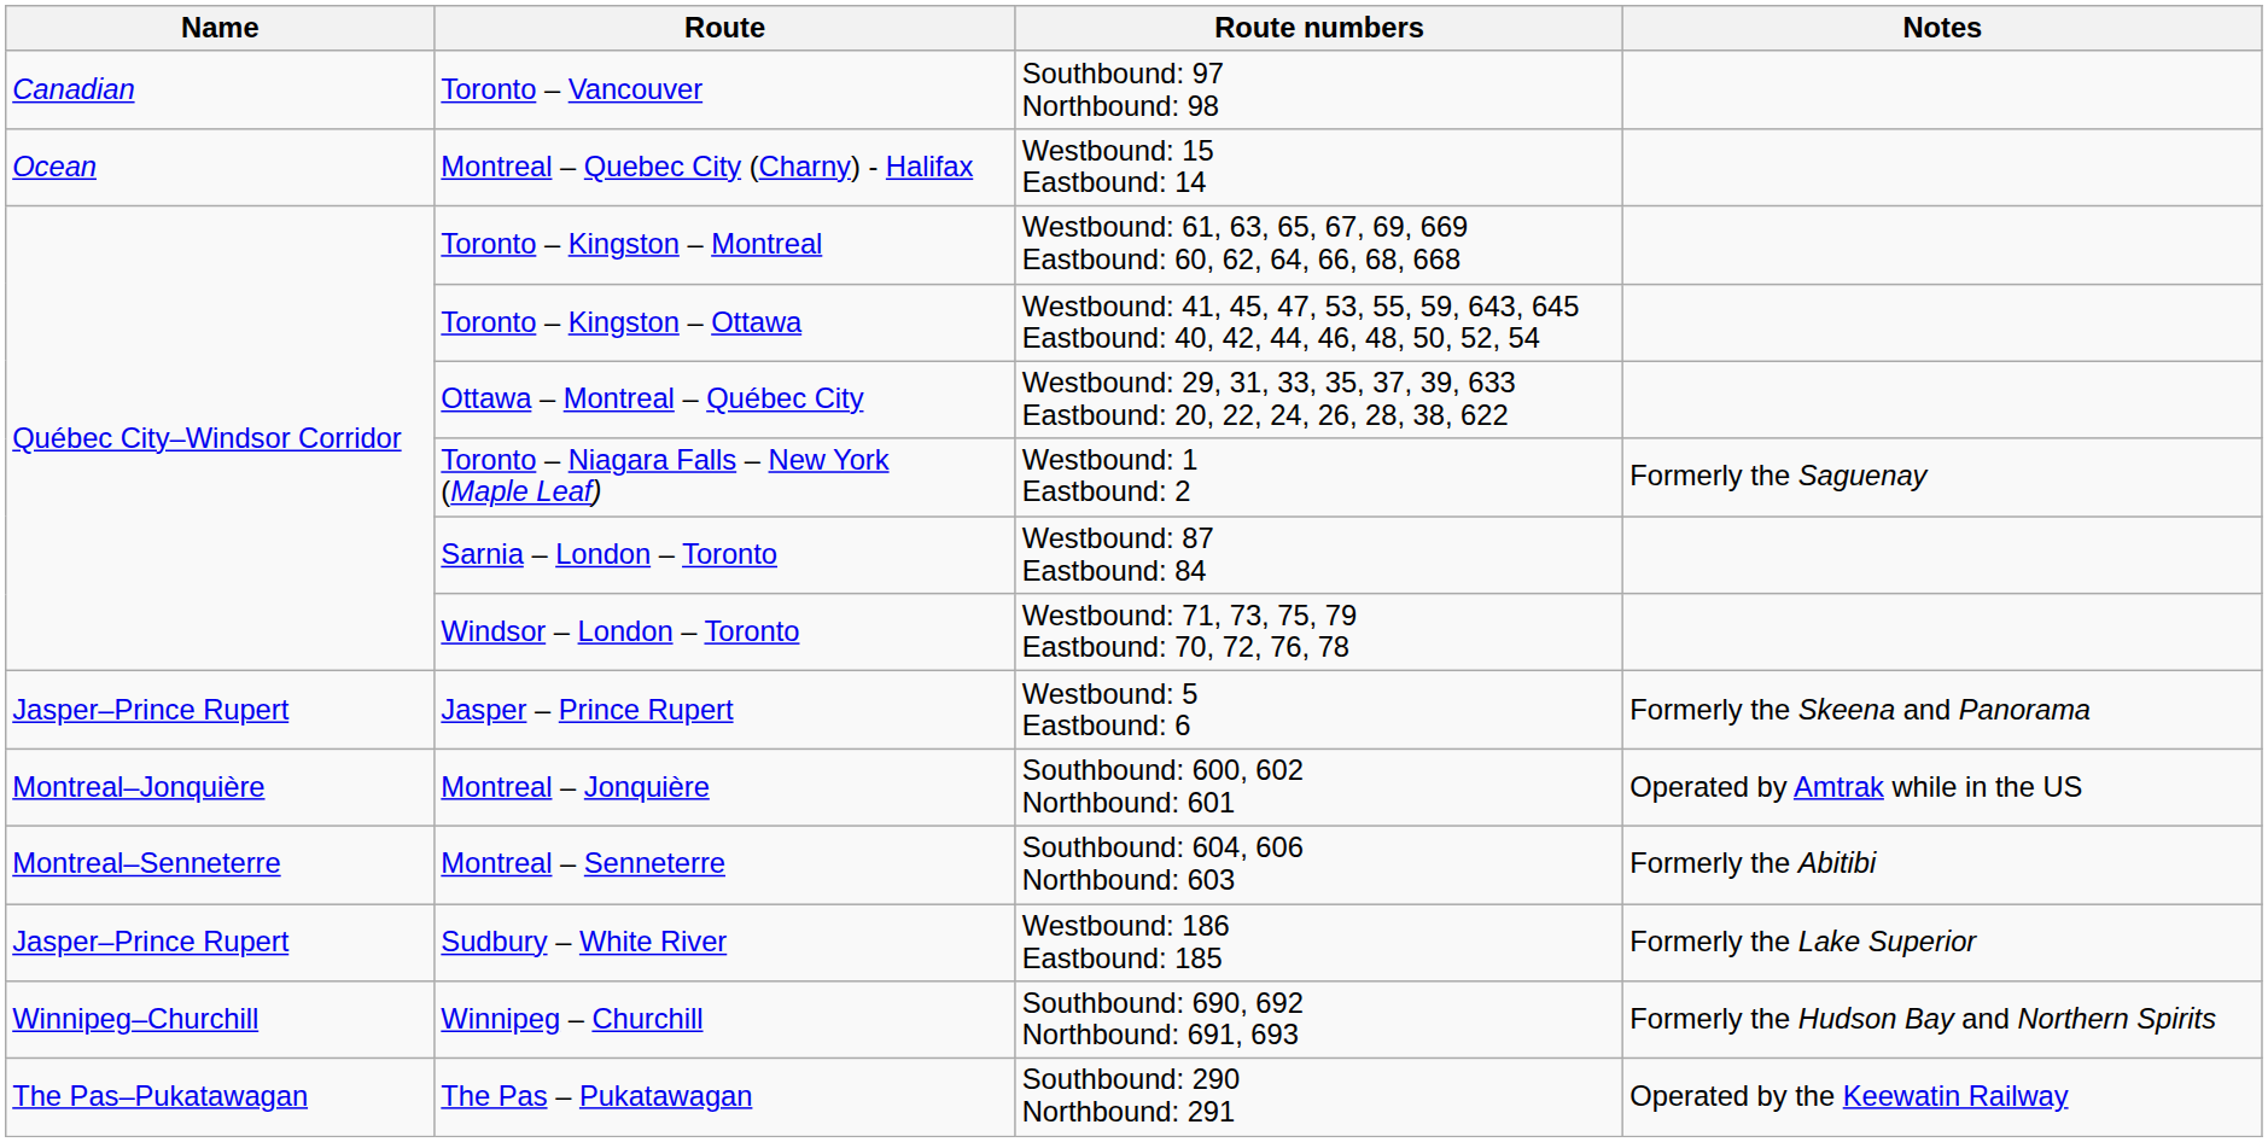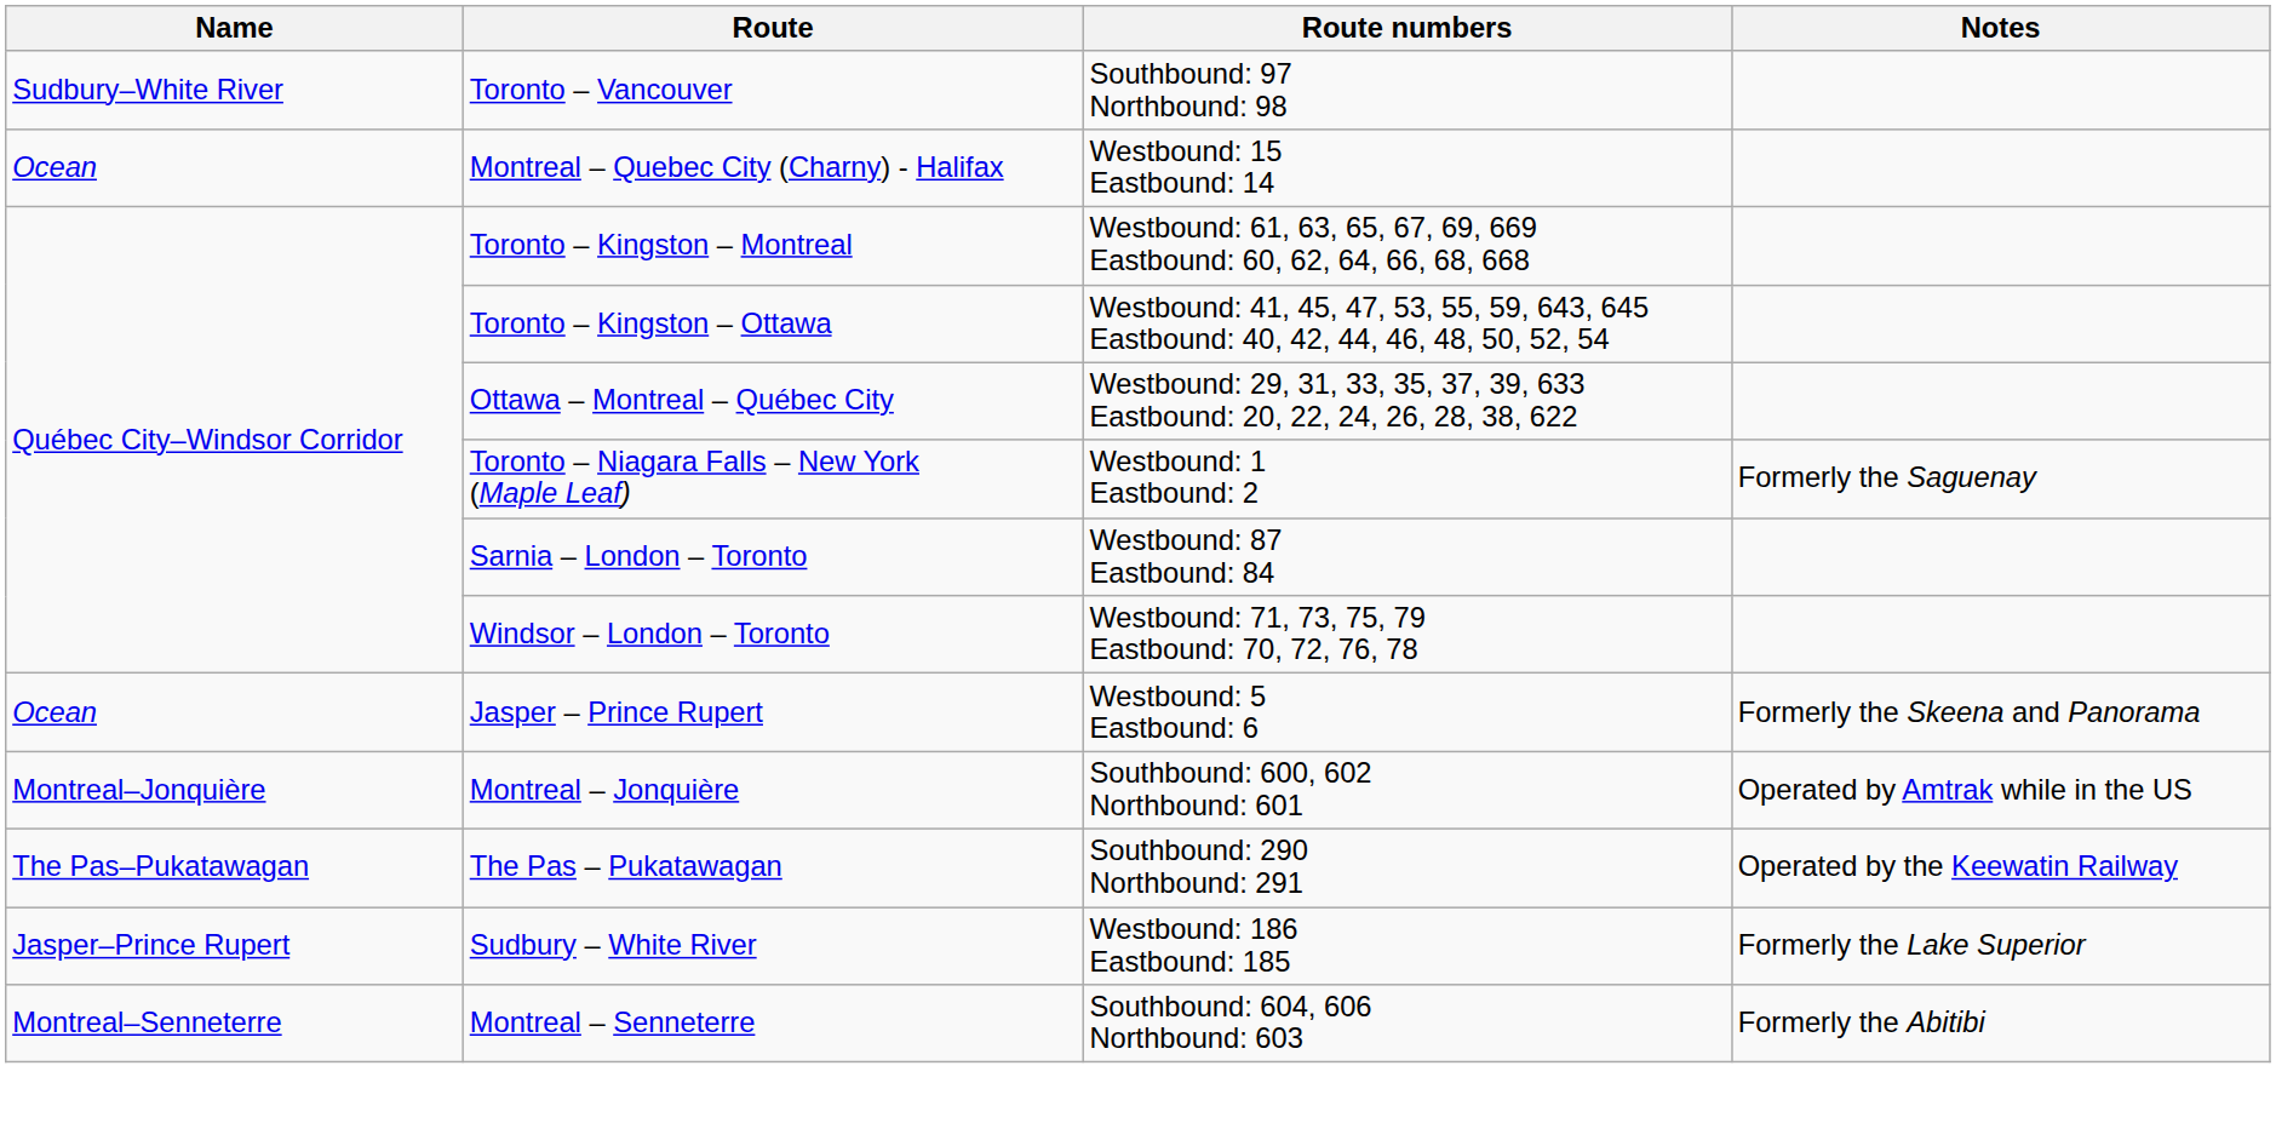Toronto – Vancouver | Name: Canadian -> Sudbury–White River
Jasper – Prince Rupert | Name: Jasper–Prince Rupert -> Ocean
rows swapped: Montreal – Senneterre <-> The Pas – Pukatawagan
- row: Winnipeg–Churchill | Winnipeg – Churchill | Southbound: 690, 692 Northbound: 691, 693 | Formerly the Hudson Bay and Northern Spirits
